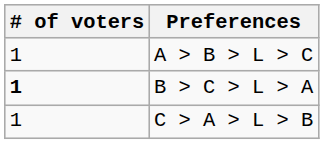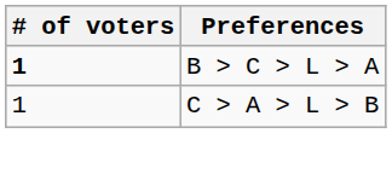- row: 1 | A > B > L > C
